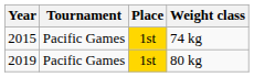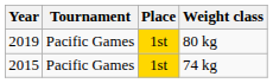rows swapped: 74 kg <-> 80 kg
